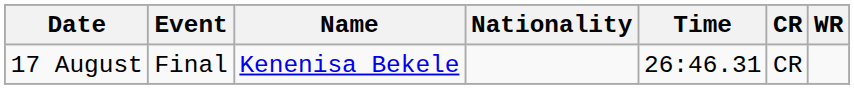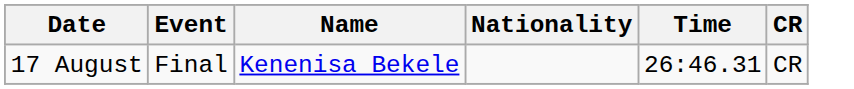- column: WR
